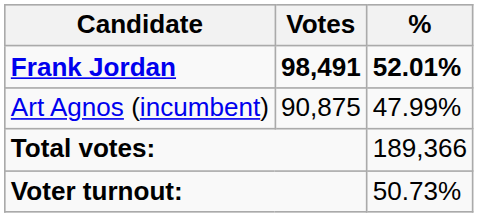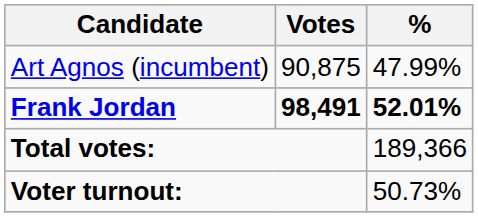rows swapped: Frank Jordan <-> Art Agnos (incumbent)
